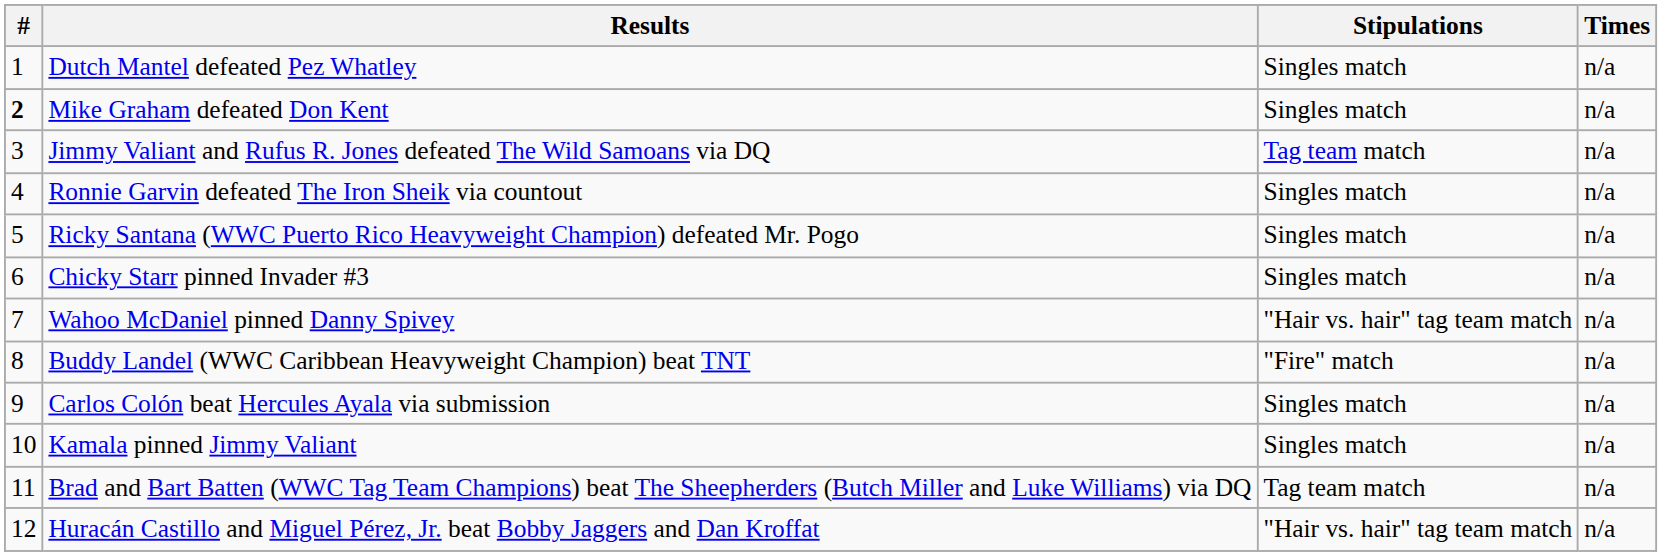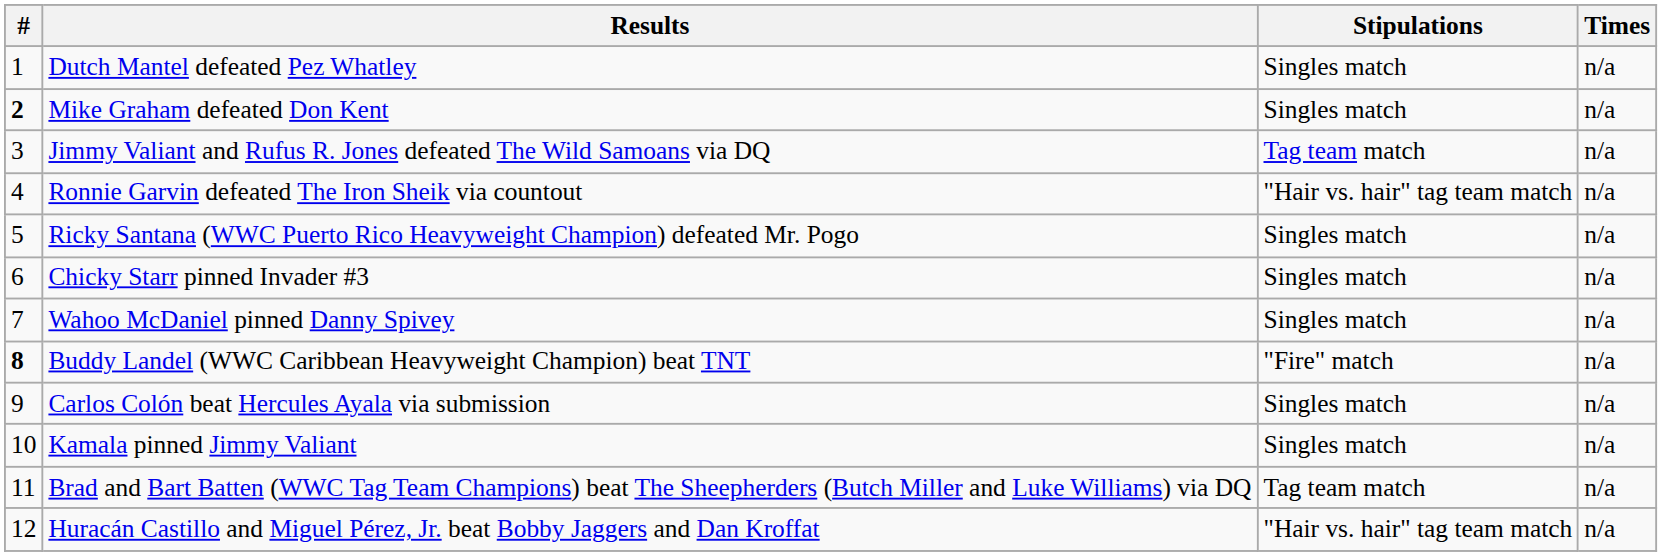Ronnie Garvin defeated The Iron Sheik via countout | Stipulations: Singles match -> "Hair vs. hair" tag team match
Wahoo McDaniel pinned Danny Spivey | Stipulations: "Hair vs. hair" tag team match -> Singles match
Buddy Landel (WWC Caribbean Heavyweight Champion) beat TNT | #: normal -> bold
